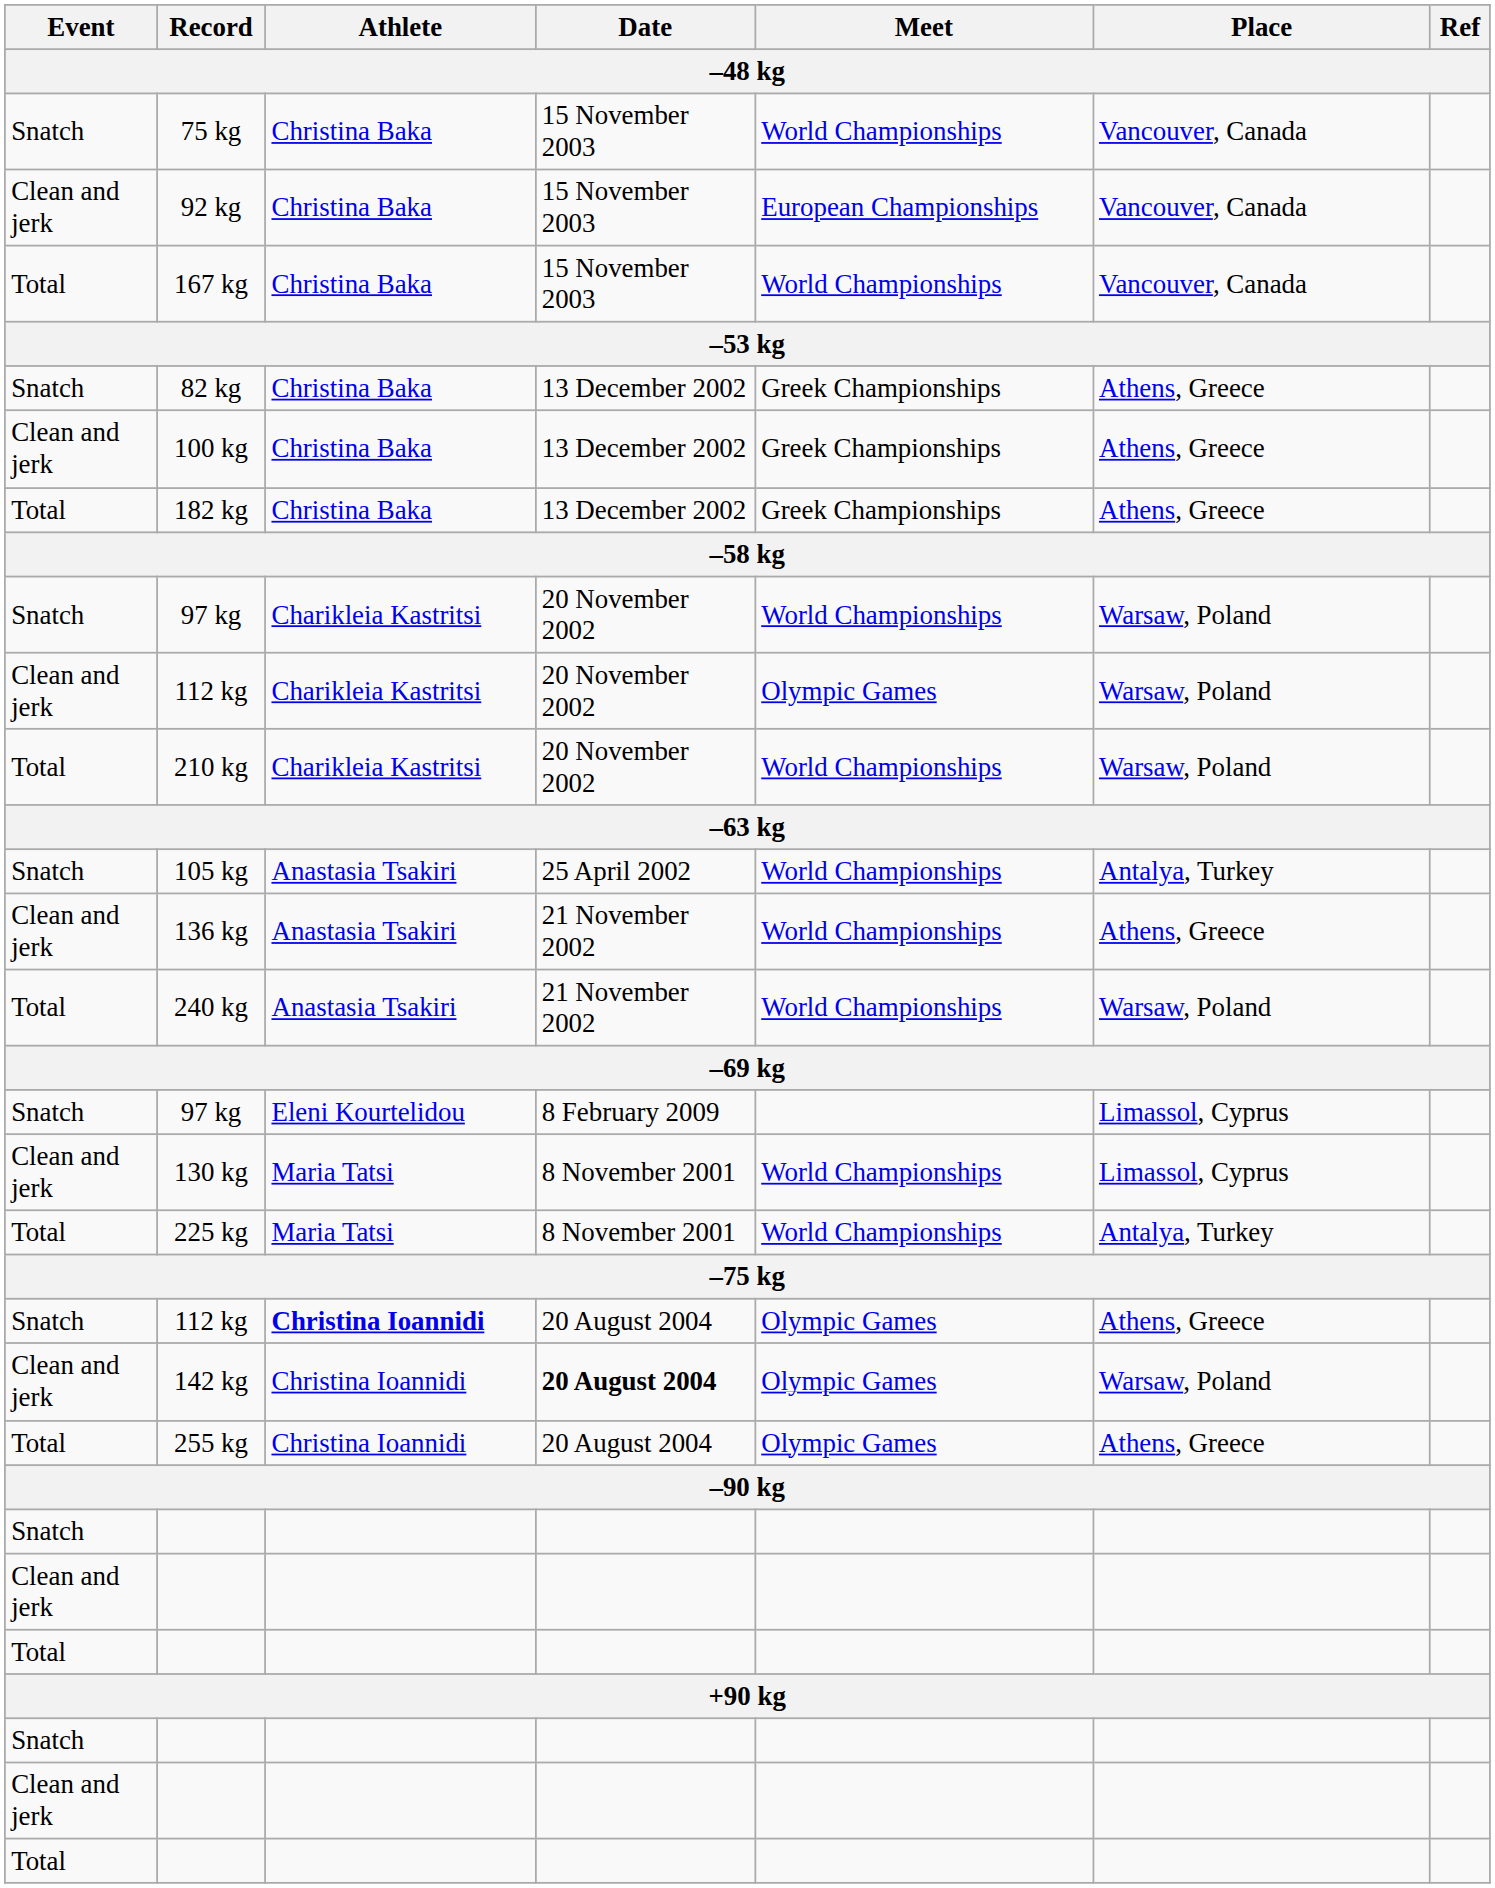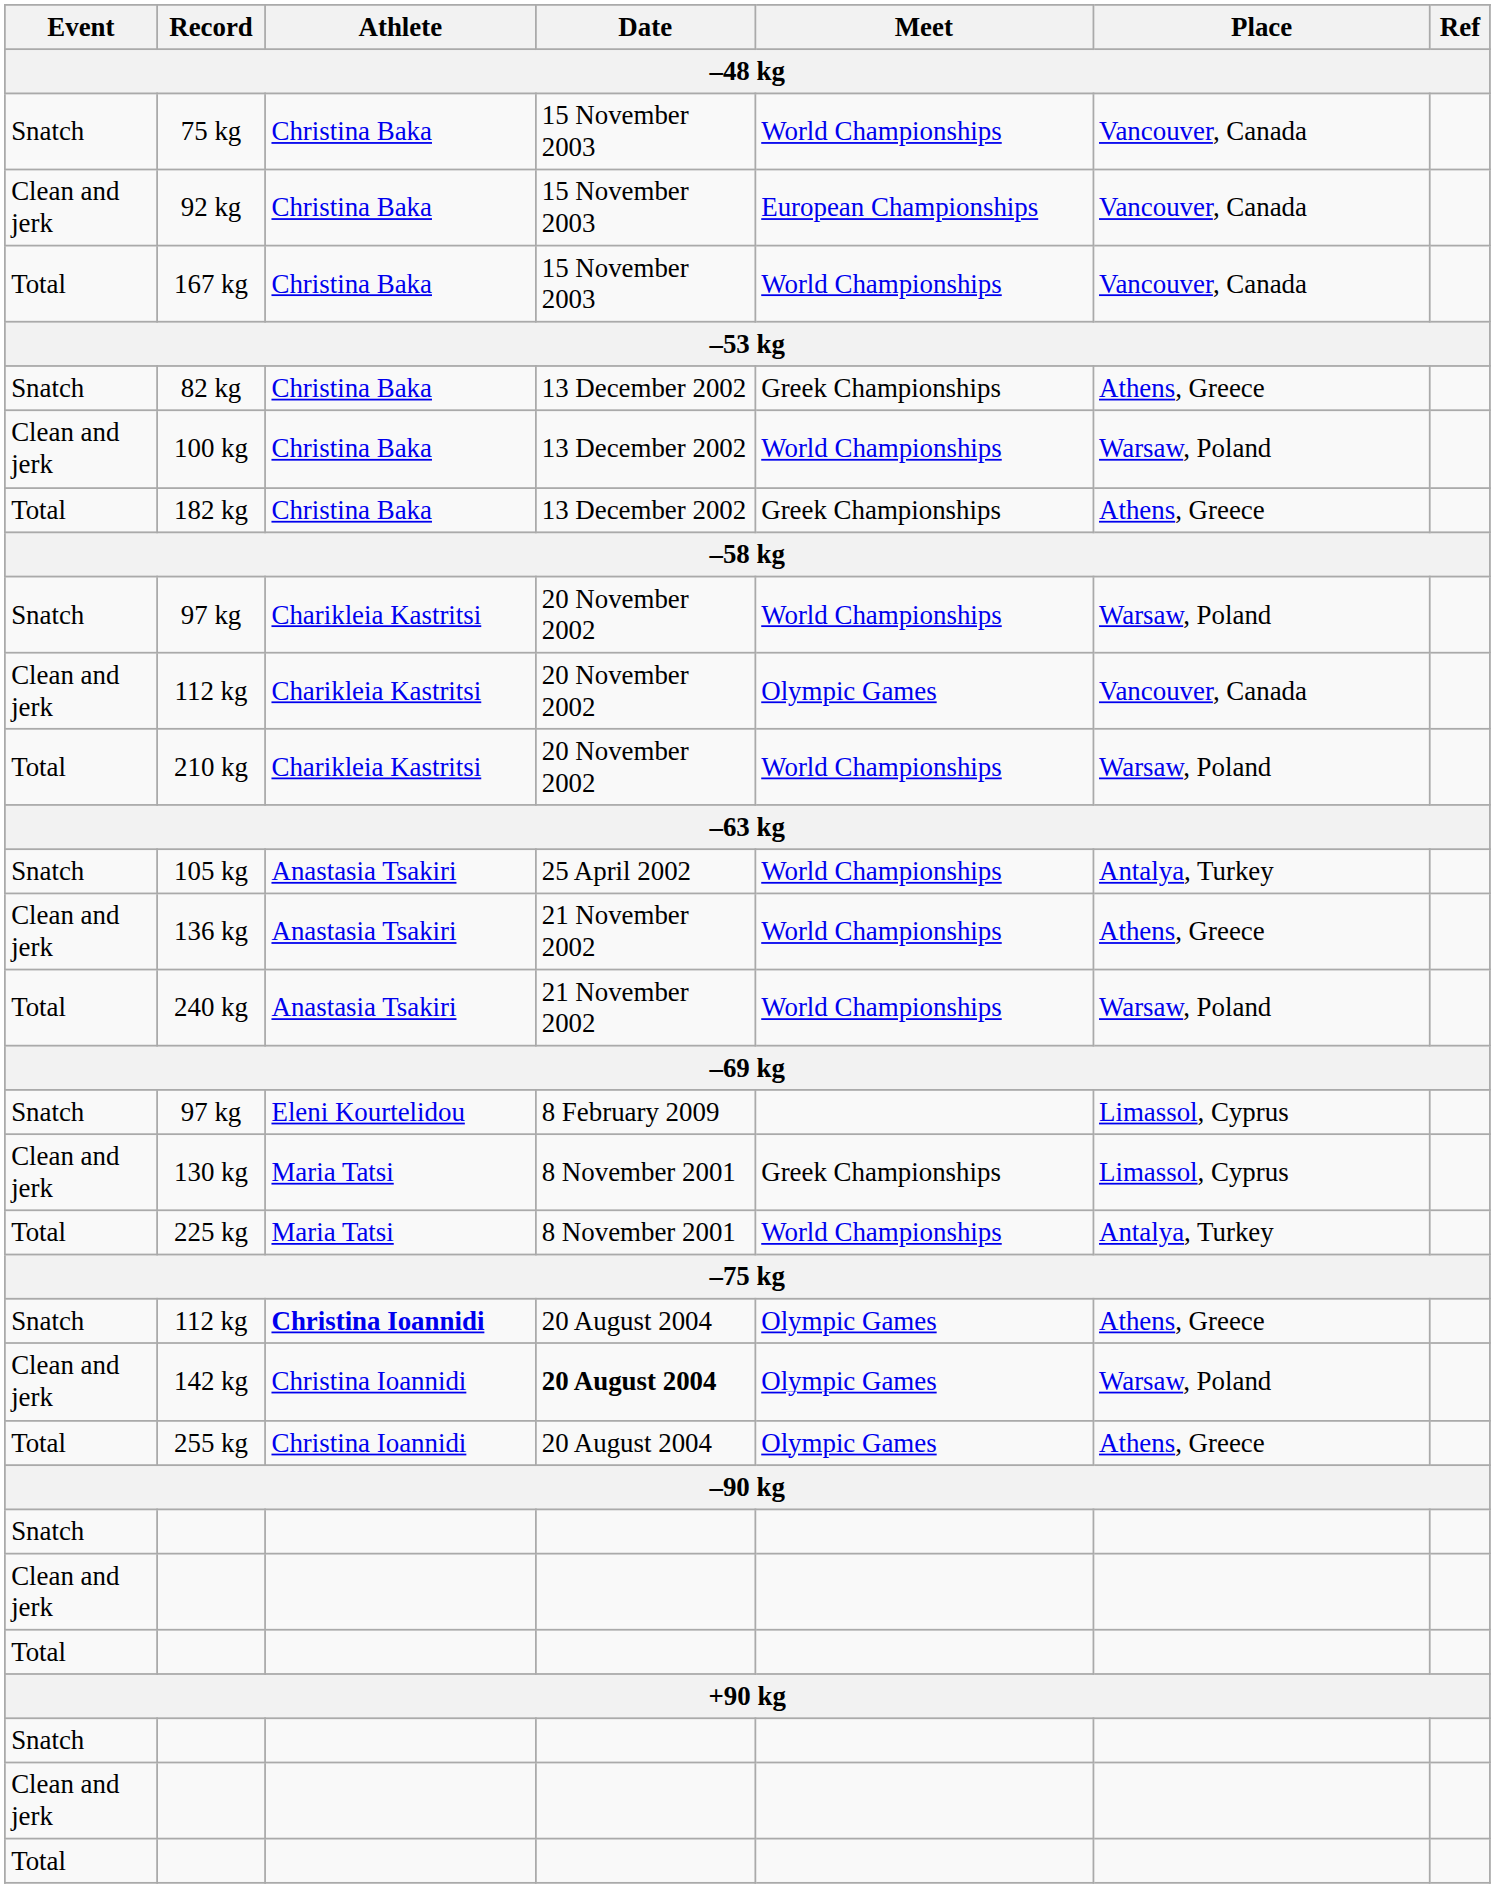100 kg | Meet: Greek Championships -> World Championships
100 kg | Place: Athens, Greece -> Warsaw, Poland
Clean and jerk / 112 kg | Place: Warsaw, Poland -> Vancouver, Canada
130 kg | Meet: World Championships -> Greek Championships
